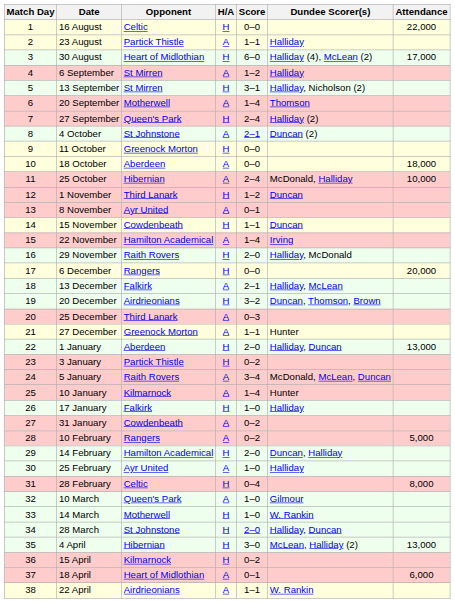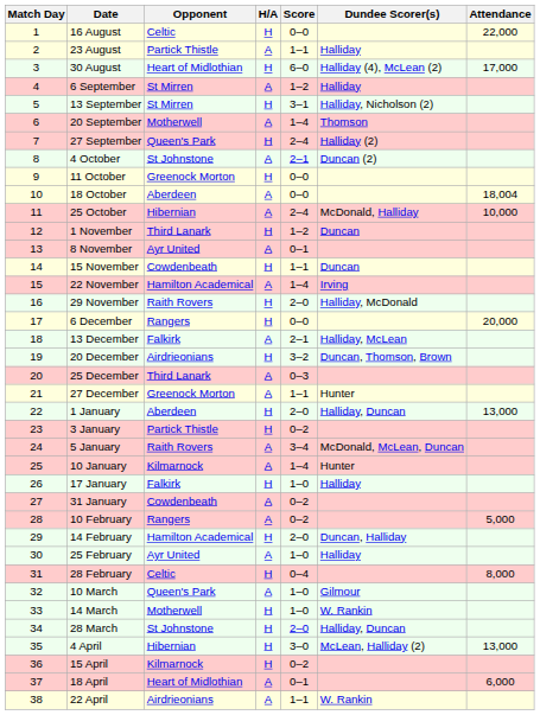18 October | Attendance: 18,000 -> 18,004
